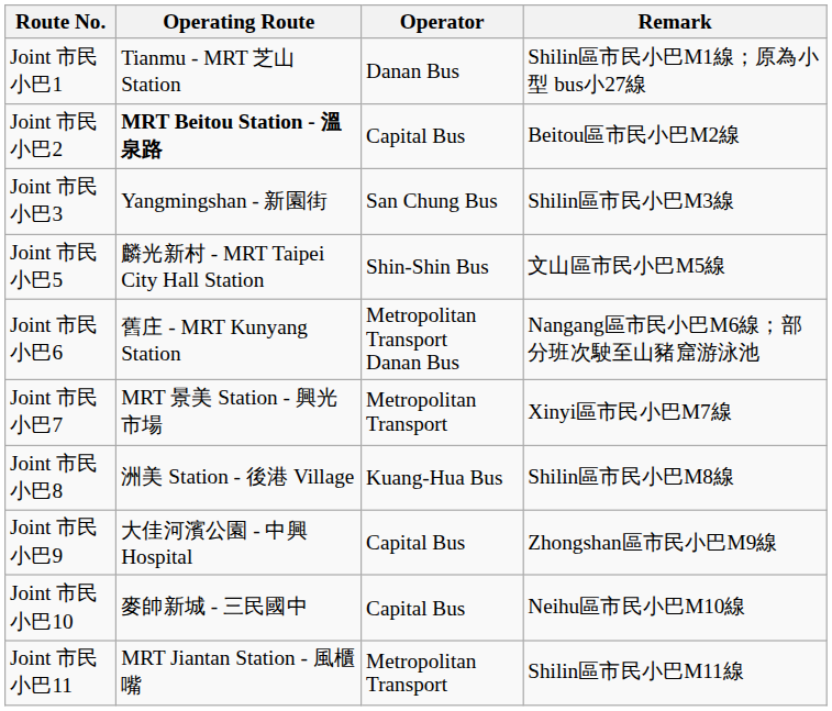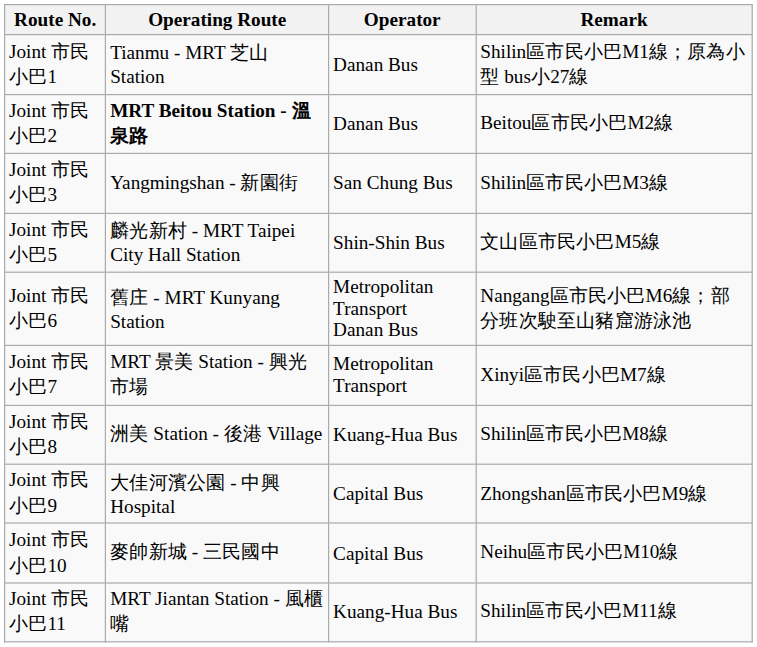Joint 市民小巴2 | Operator: Capital Bus -> Danan Bus
Joint 市民小巴11 | Operator: Metropolitan Transport -> Kuang-Hua Bus
